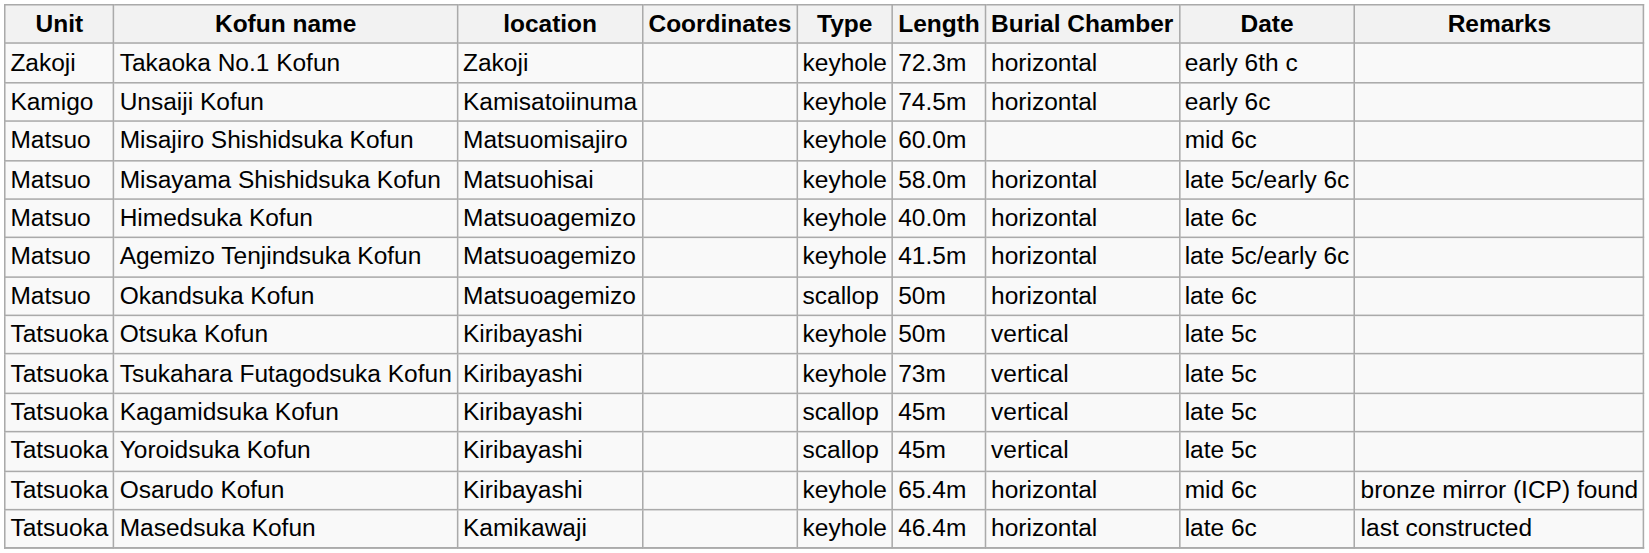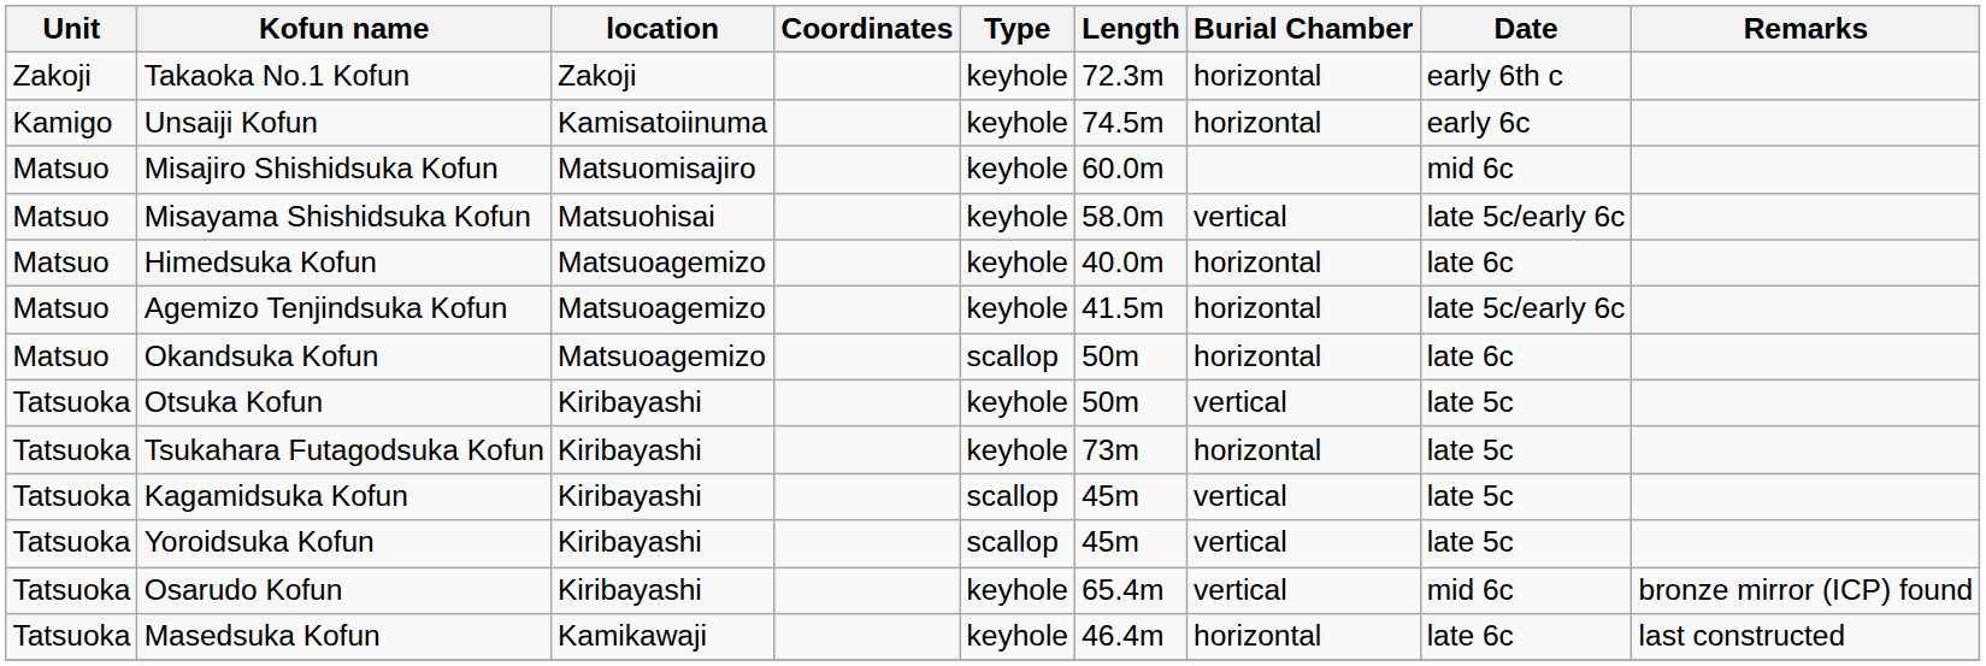Misayama Shishidsuka Kofun | Burial Chamber: horizontal -> vertical
Tsukahara Futagodsuka Kofun | Burial Chamber: vertical -> horizontal
Osarudo Kofun | Burial Chamber: horizontal -> vertical
